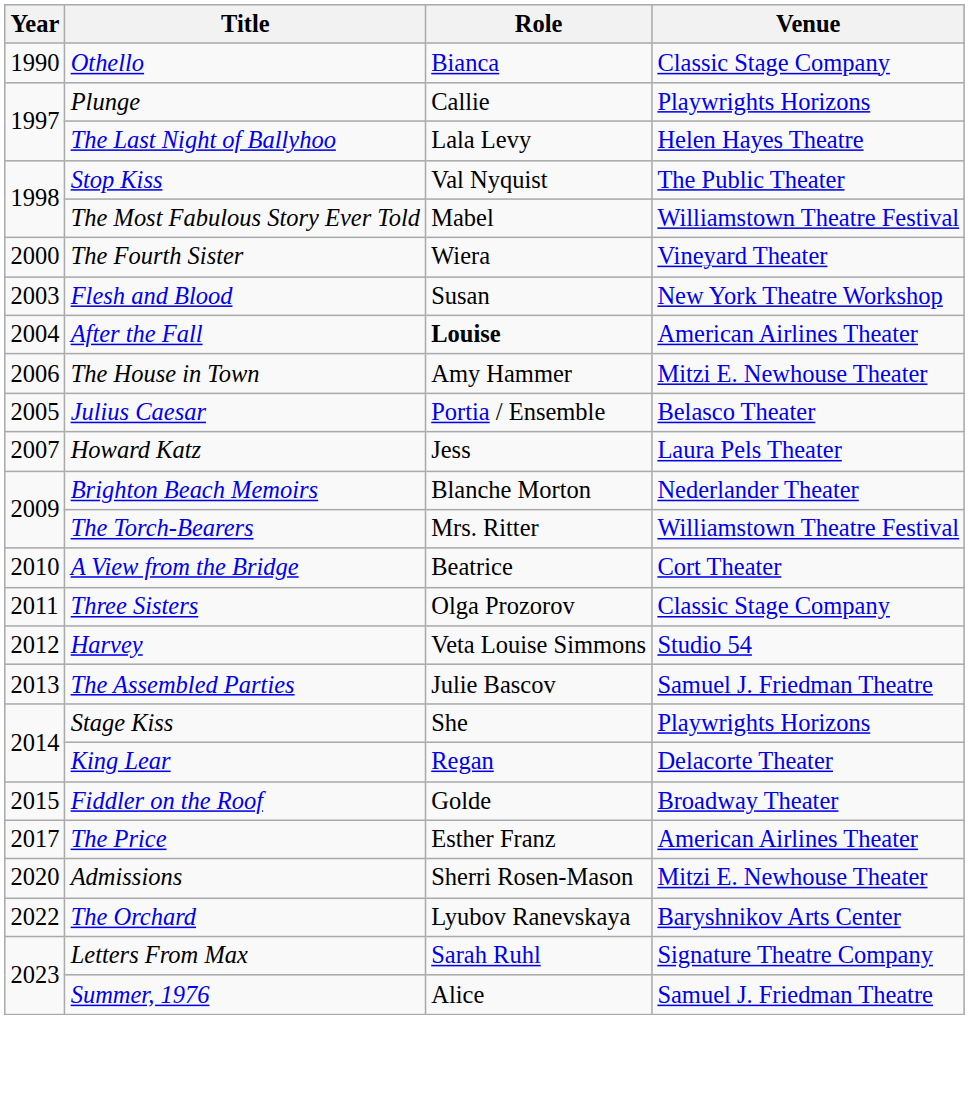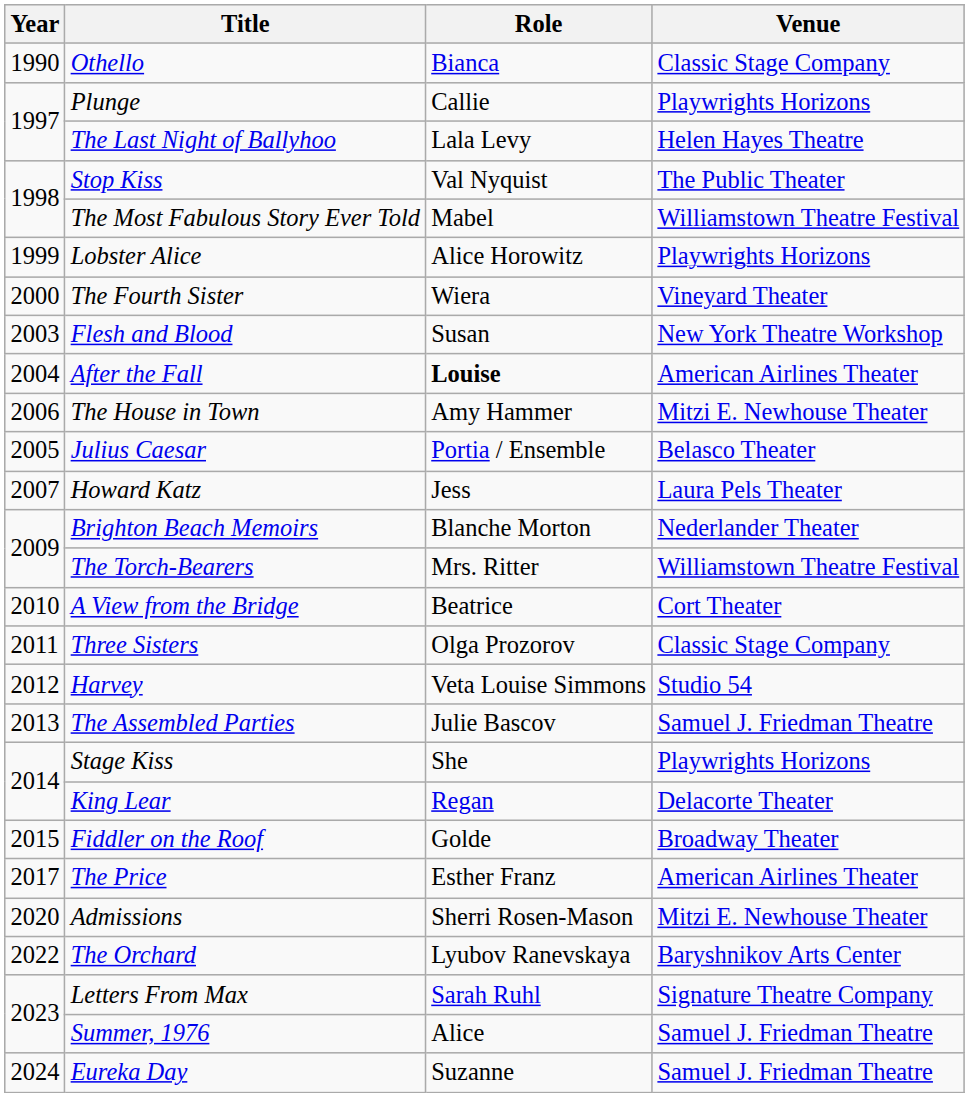+ row: 1999 | Lobster Alice | Alice Horowitz | Playwrights Horizons
+ row: 2024 | Eureka Day | Suzanne | Samuel J. Friedman Theatre
